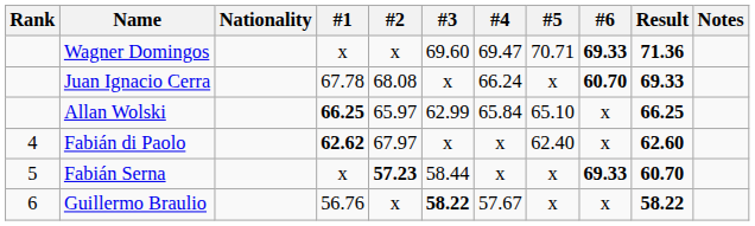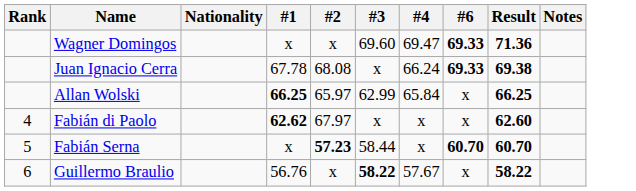- column: #5 | 70.71 | x | 65.10 | 62.40 | x | x
Juan Ignacio Cerra | #6: 60.70 -> 69.33
Juan Ignacio Cerra | Result: 69.33 -> 69.38
Fabián Serna | #6: 69.33 -> 60.70
